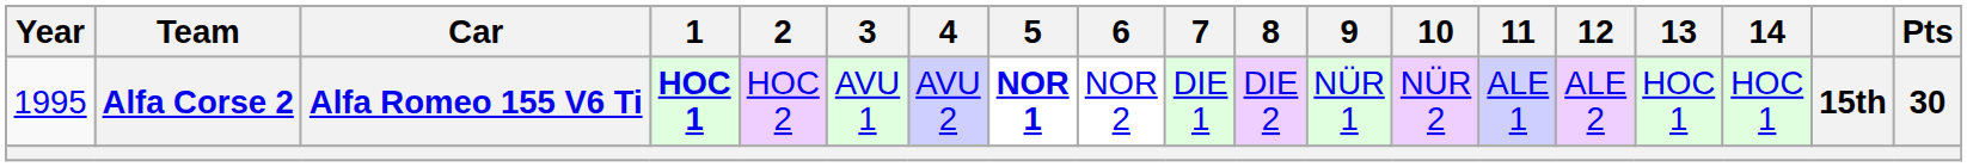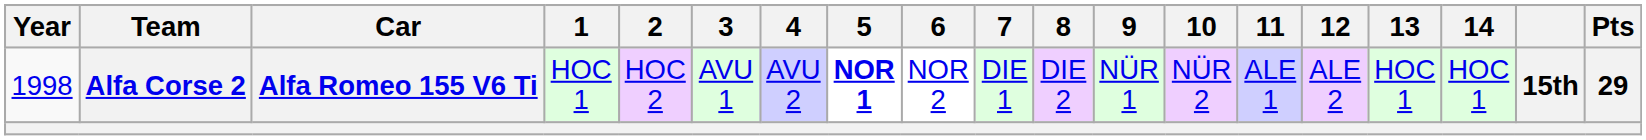Alfa Corse 2 | Year: 1995 -> 1998
Alfa Corse 2 | 1: bold -> normal
Alfa Corse 2 | Pts: 30 -> 29
